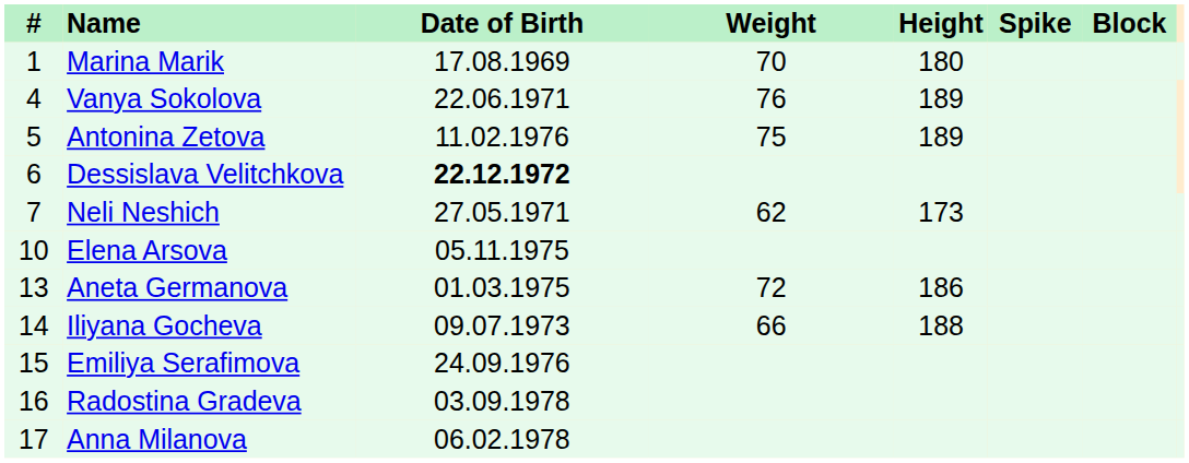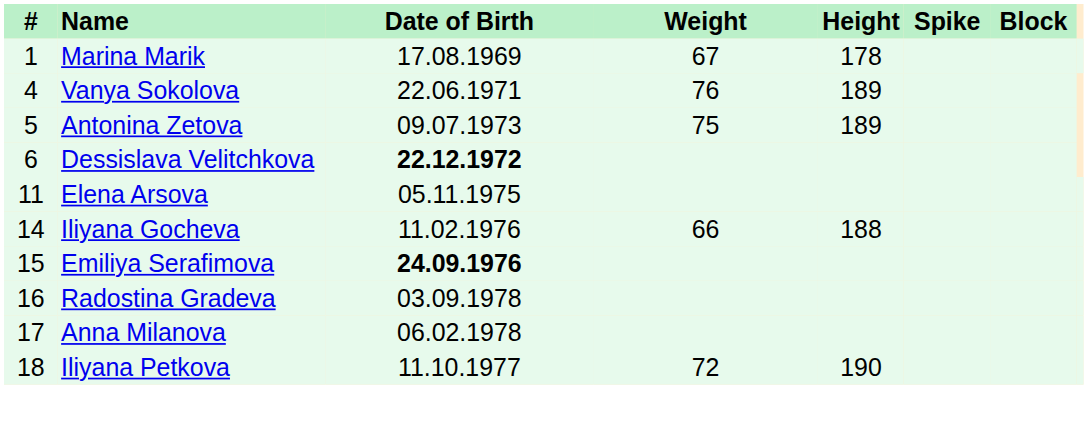Marina Marik | Weight: 70 -> 67
Marina Marik | Height: 180 -> 178
Antonina Zetova | Date of Birth: 11.02.1976 -> 09.07.1973
- row: 7 | Neli Neshich | 27.05.1971 | 62 | 173
Elena Arsova | #: 10 -> 11
- row: 13 | Aneta Germanova | 01.03.1975 | 72 | 186
Iliyana Gocheva | Date of Birth: 09.07.1973 -> 11.02.1976
Emiliya Serafimova | Date of Birth: normal -> bold
+ row: 18 | Iliyana Petkova | 11.10.1977 | 72 | 190
